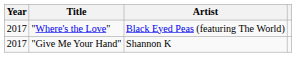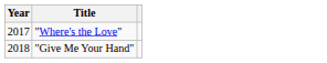- column: Artist | Black Eyed Peas (featuring The World) | Shannon K
"Give Me Your Hand" | Year: 2017 -> 2018
